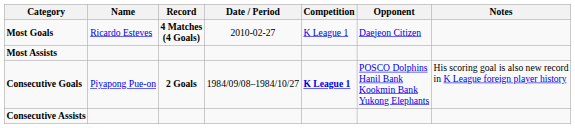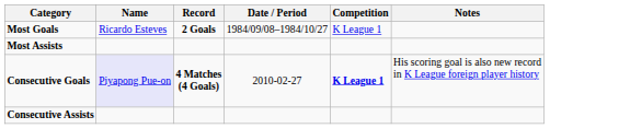- column: Opponent | Daejeon Citizen | POSCO Dolphins Hanil Bank Kookmin Bank Yukong Elephants
Most Goals | Record: 4 Matches (4 Goals) -> 2 Goals
Most Goals | Date / Period: 2010-02-27 -> 1984/09/08–1984/10/27
Consecutive Goals | Name: no background -> lavender background
Consecutive Goals | Record: 2 Goals -> 4 Matches (4 Goals)
Consecutive Goals | Date / Period: 1984/09/08–1984/10/27 -> 2010-02-27
